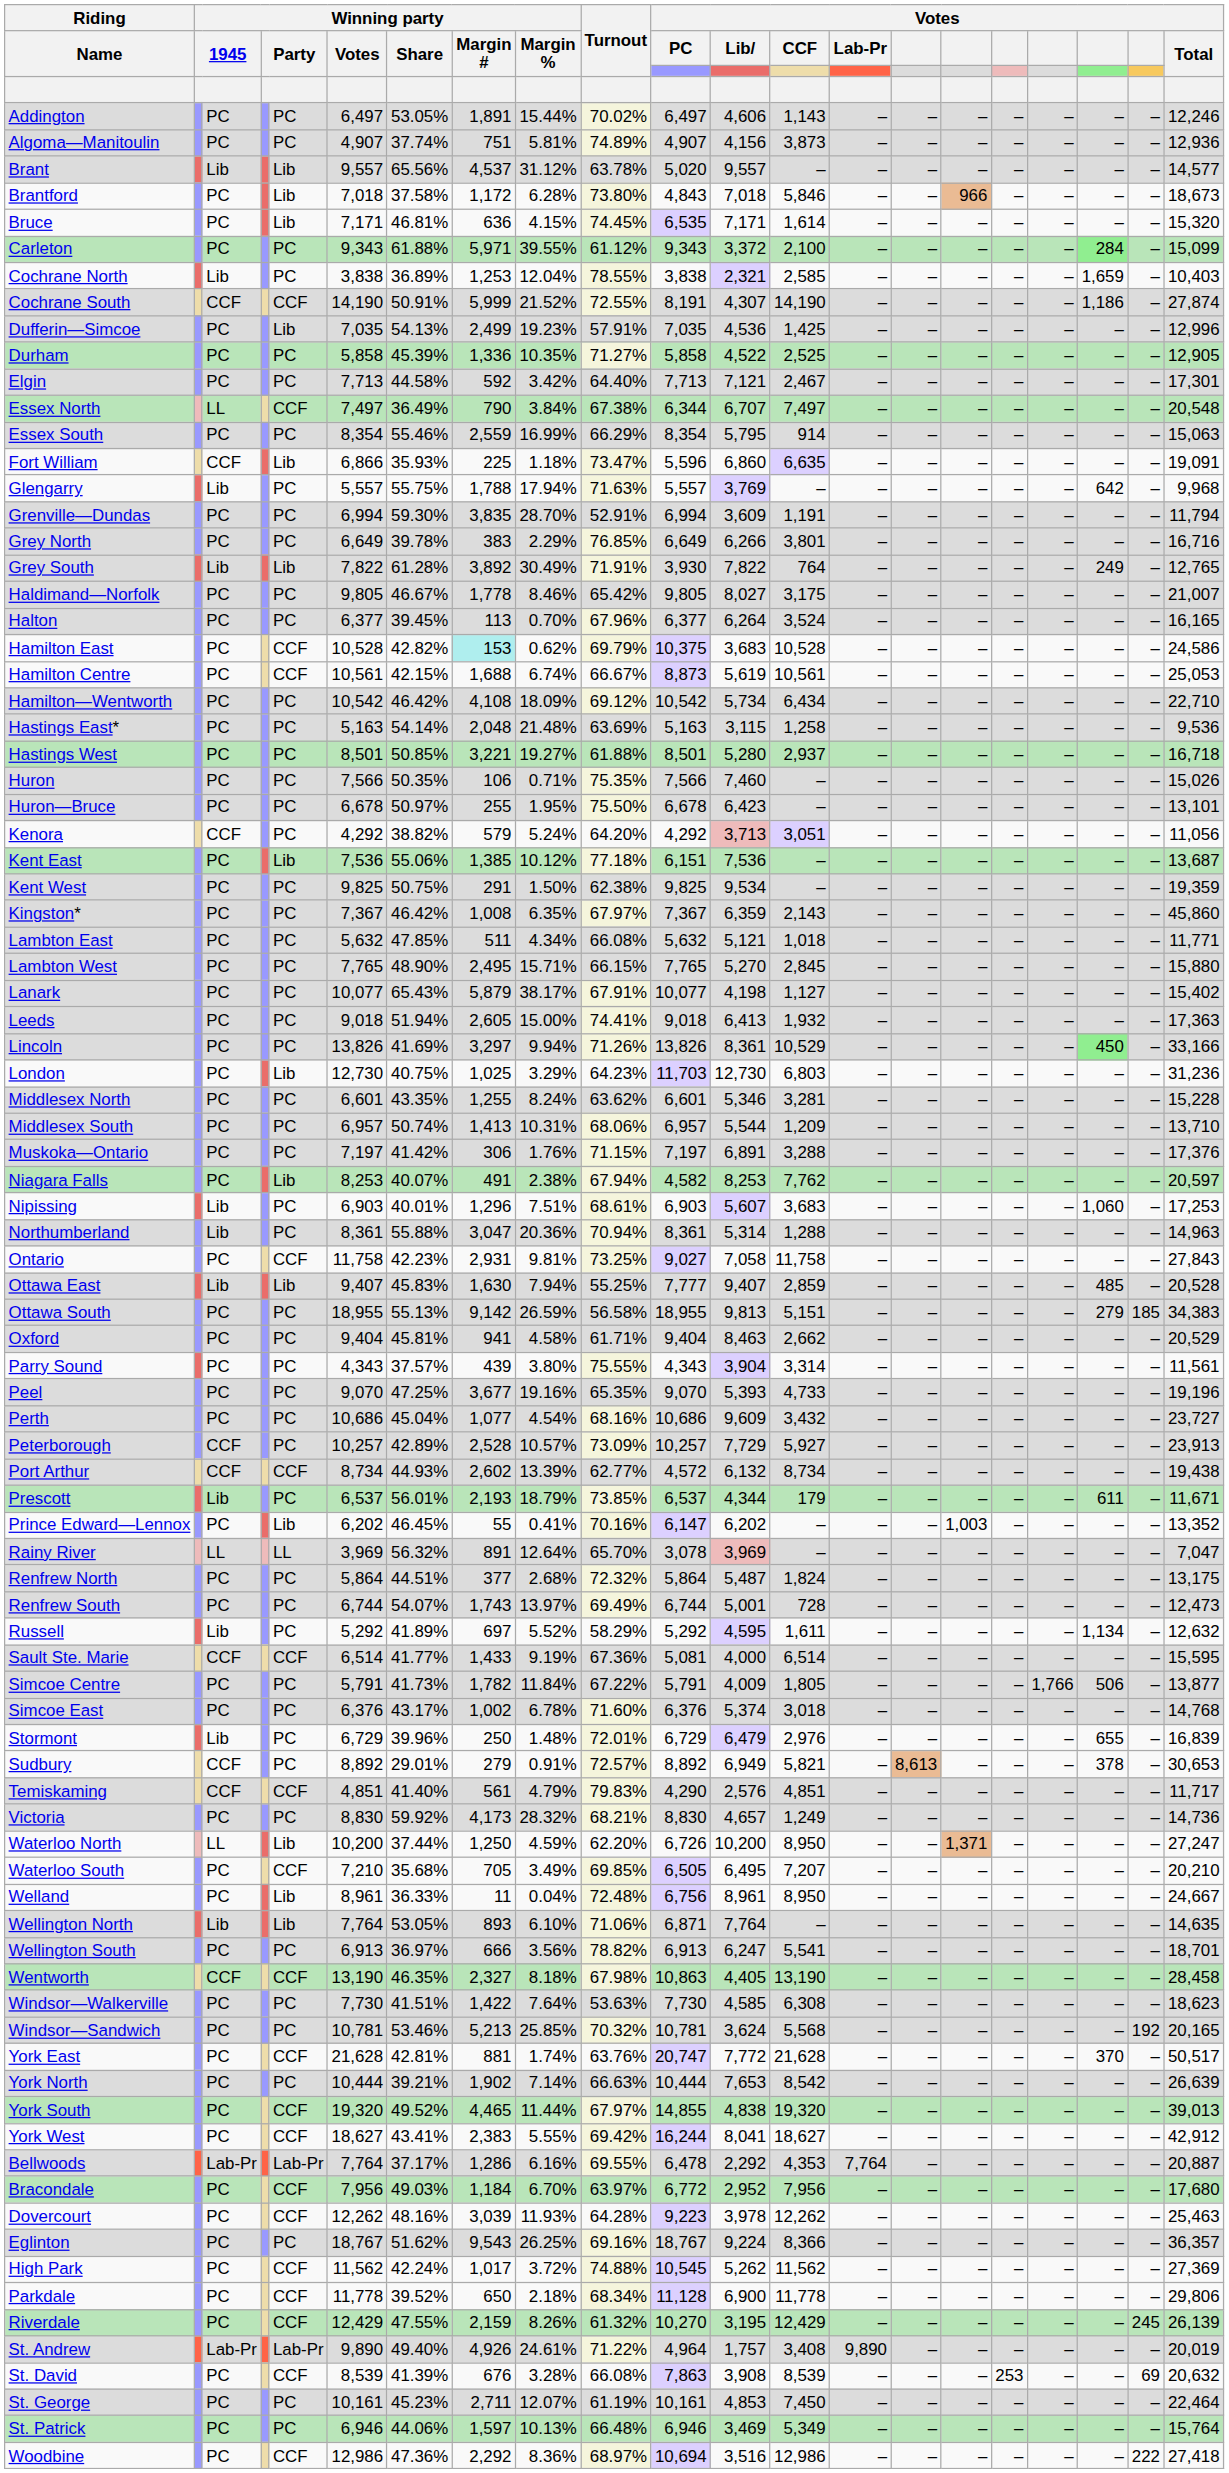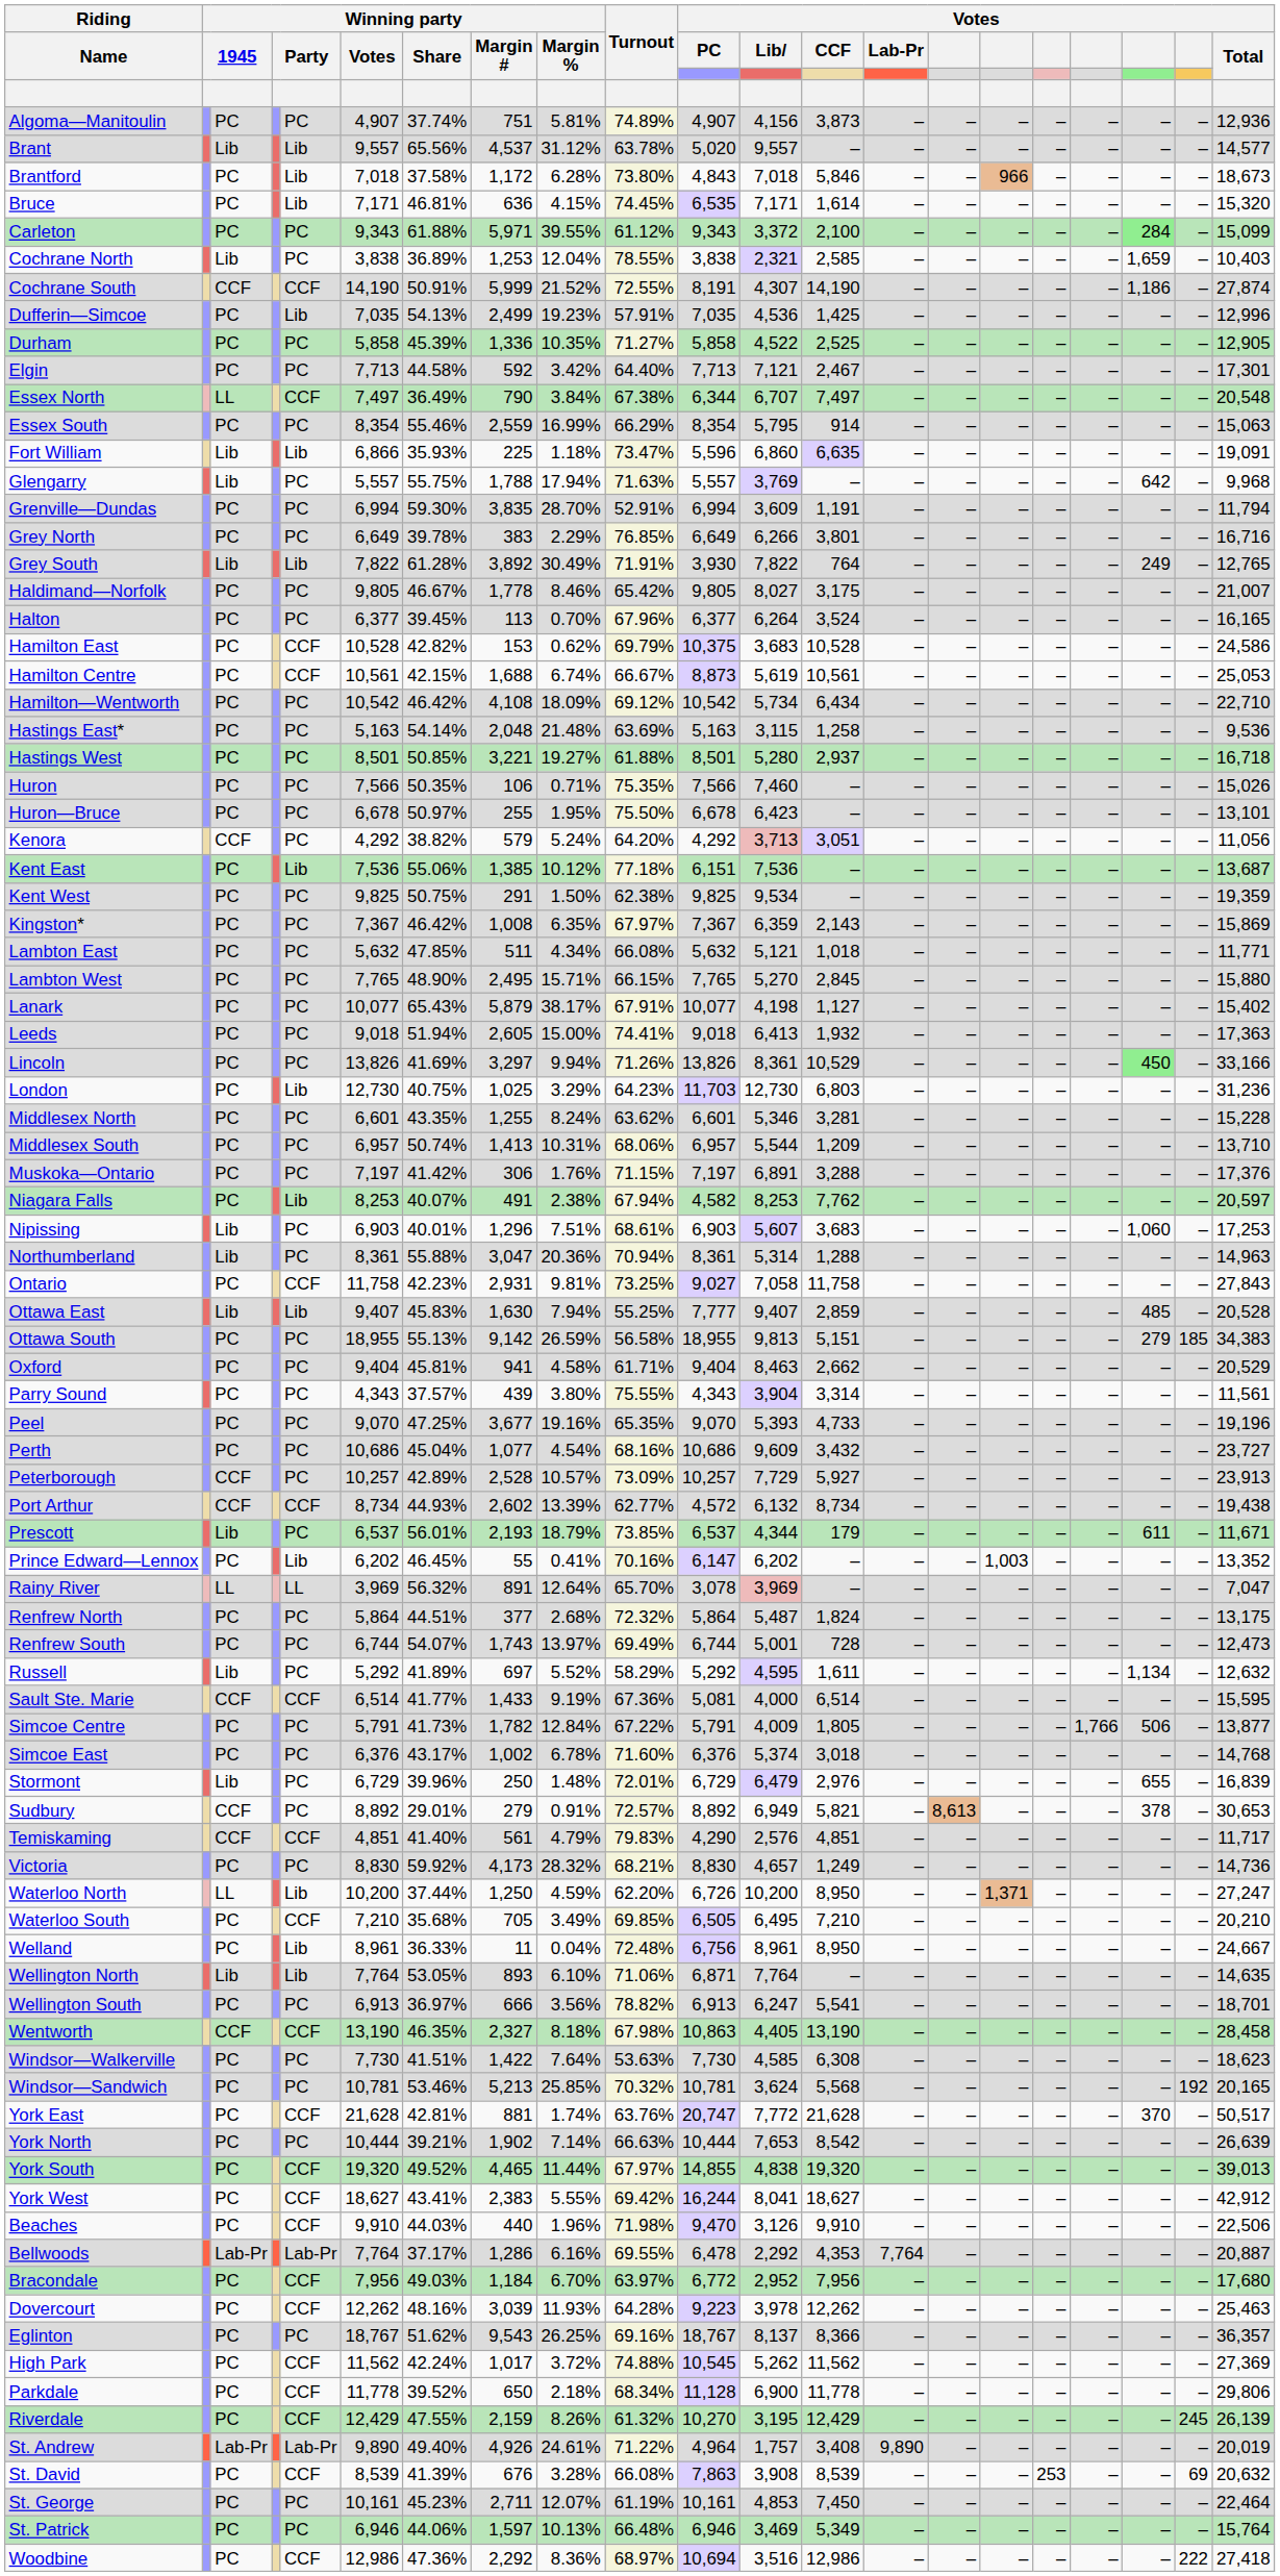- row: Addington | PC | PC | 6,497 | 53.05% | 1,891 | 15.44% | 70.02% | 6,497 | 4,606 | 1,143 | – | – | – | – | – | – | – | 12,246
Fort William | column 3: CCF -> Lib
Hamilton East | Winning party / Margin #: paleturquoise background -> no background
Kingston* | Votes / Total: 45,860 -> 15,869
Simcoe Centre | Winning party / Margin %: 11.84% -> 12.84%
Waterloo South | Votes / CCF: 7,207 -> 7,210
+ row: Beaches | PC | CCF | 9,910 | 44.03% | 440 | 1.96% | 71.98% | 9,470 | 3,126 | 9,910 | – | – | – | – | – | – | – | 22,506
Eglinton | Votes / Lib: 9,224 -> 8,137
